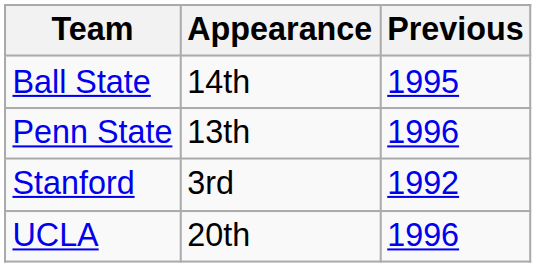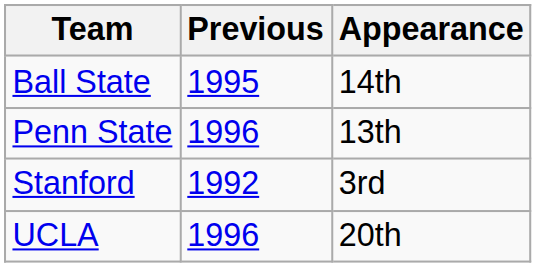columns swapped: Appearance <-> Previous
